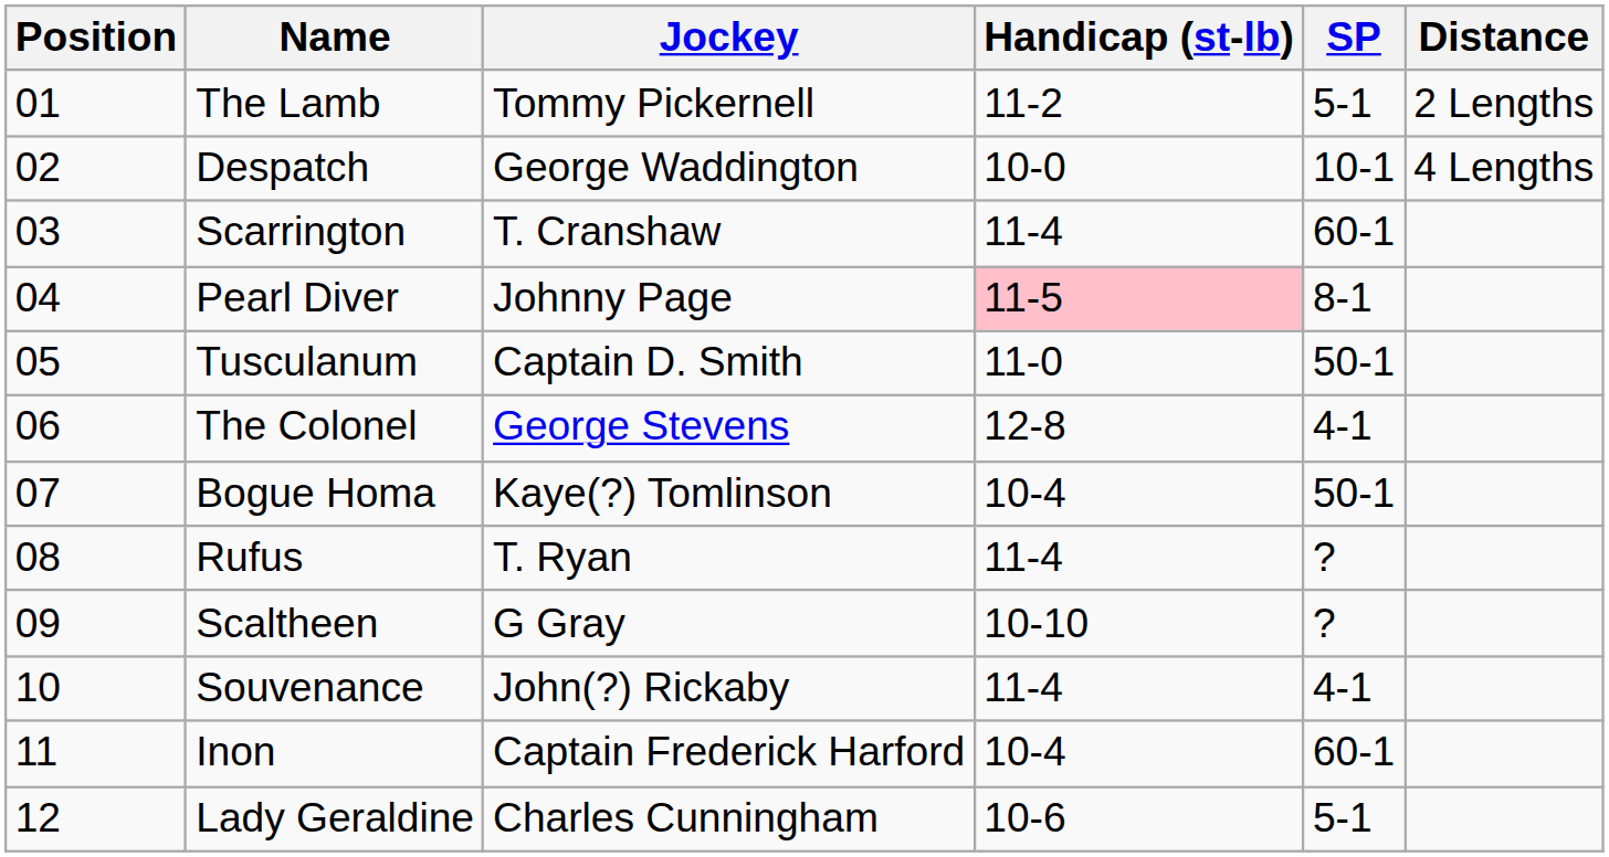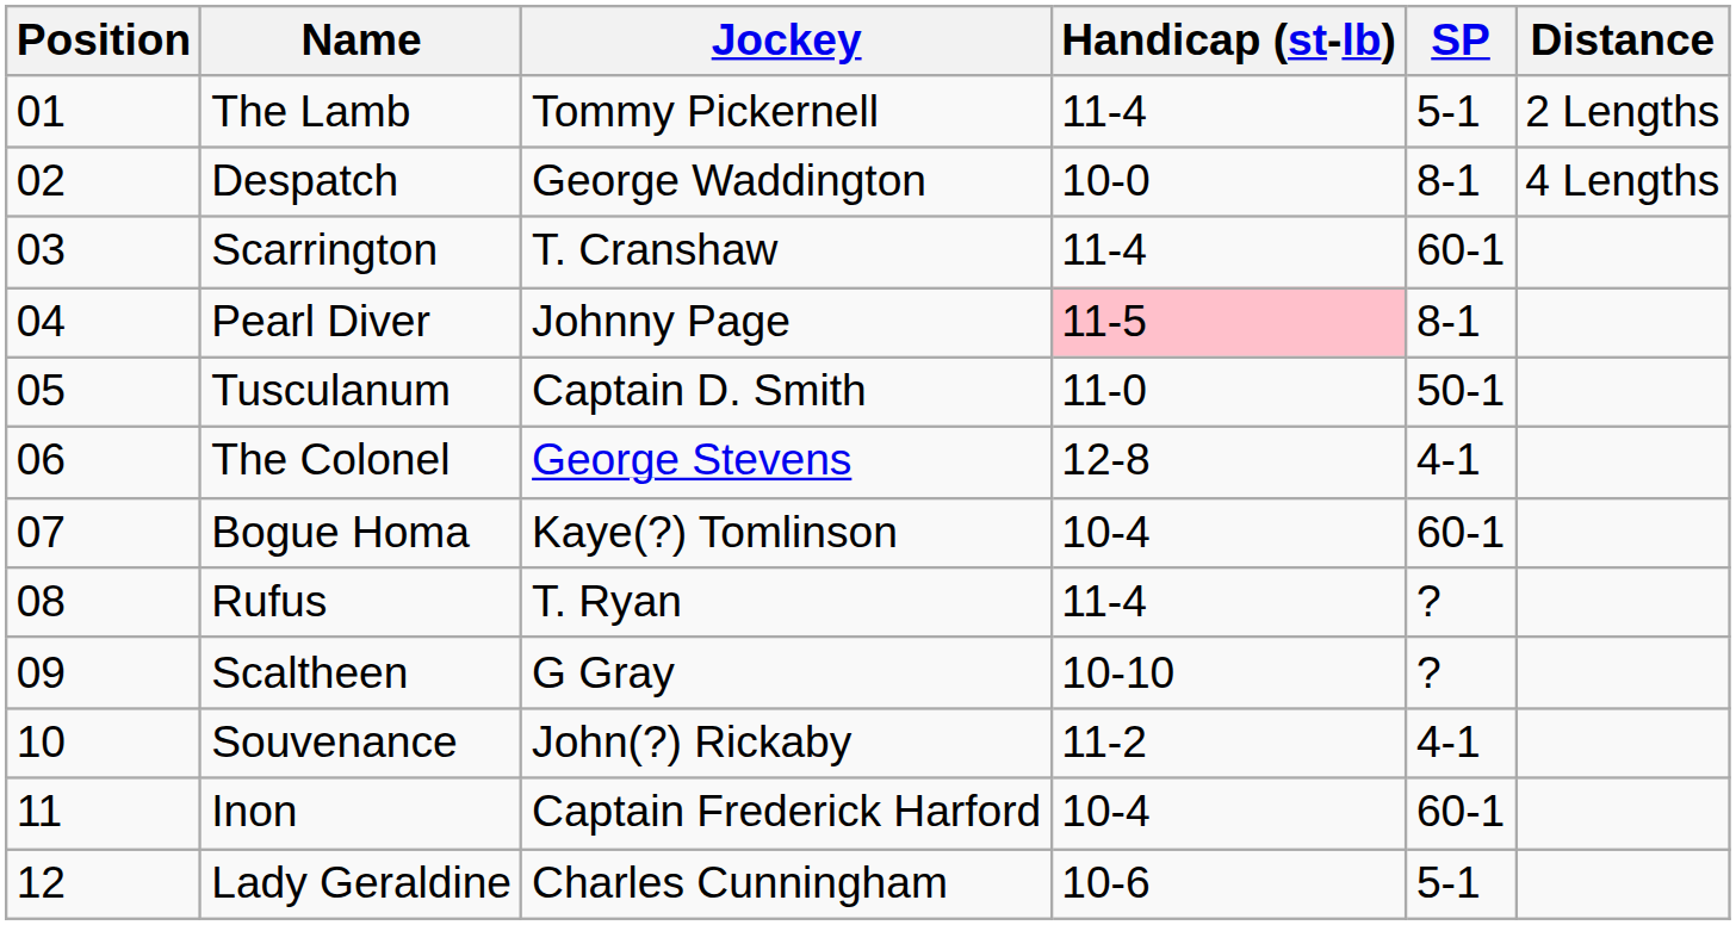The Lamb | Handicap (st-lb): 11-2 -> 11-4
Despatch | SP: 10-1 -> 8-1
Bogue Homa | SP: 50-1 -> 60-1
Souvenance | Handicap (st-lb): 11-4 -> 11-2
